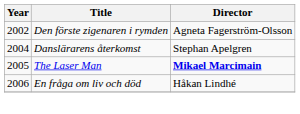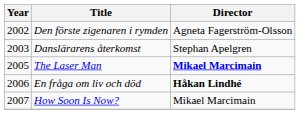Danslärarens återkomst | Year: 2004 -> 2003
En fråga om liv och död | Director: normal -> bold
+ row: 2007 | How Soon Is Now? | Mikael Marcimain
